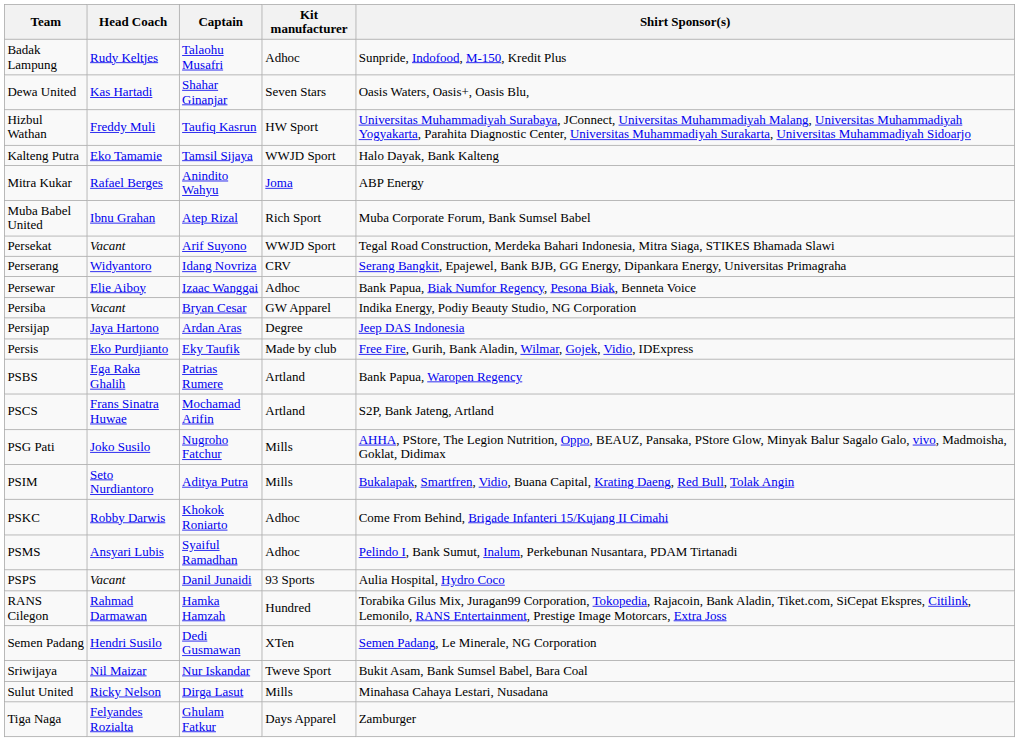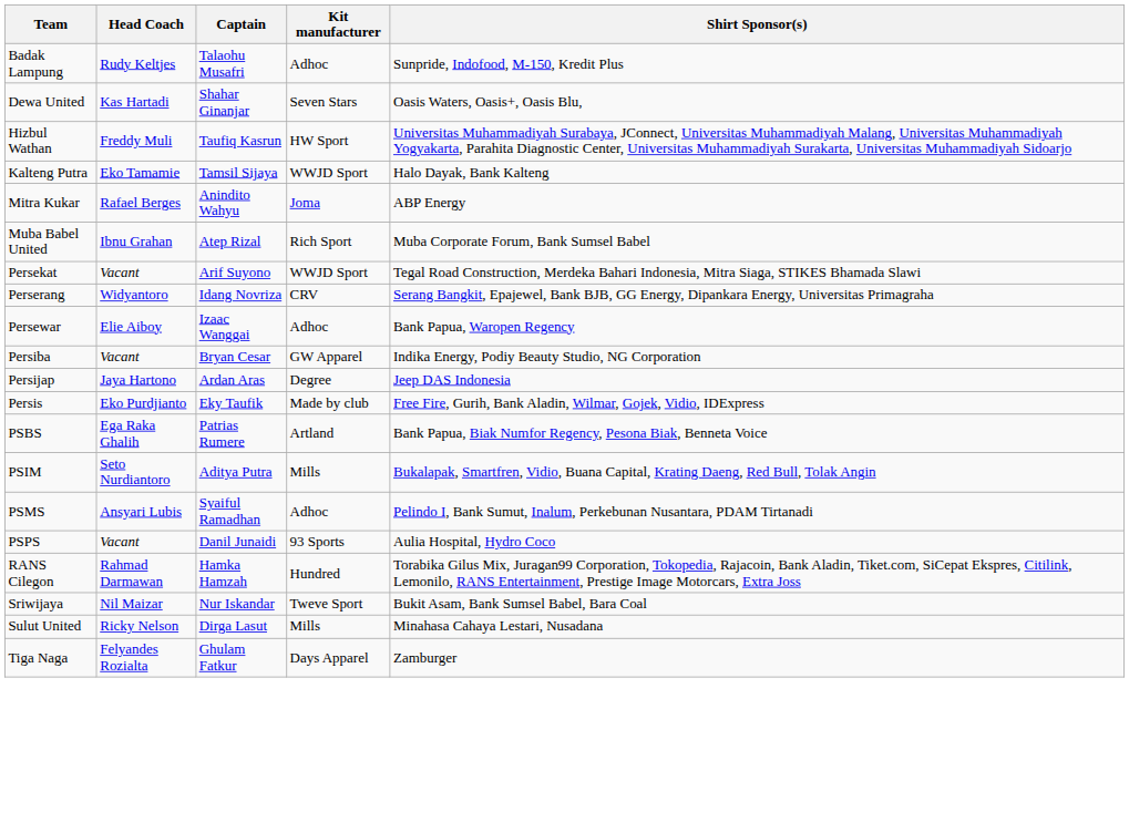Persewar | Shirt Sponsor(s): Bank Papua, Biak Numfor Regency, Pesona Biak, Benneta Voice -> Bank Papua, Waropen Regency
PSBS | Shirt Sponsor(s): Bank Papua, Waropen Regency -> Bank Papua, Biak Numfor Regency, Pesona Biak, Benneta Voice
- row: PSCS | Frans Sinatra Huwae | Mochamad Arifin | Artland | S2P, Bank Jateng, Artland
- row: PSG Pati | Joko Susilo | Nugroho Fatchur | Mills | AHHA, PStore, The Legion Nutrition, Oppo, BEAUZ, Pansaka, PStore Glow, Minyak Balur Sagalo Galo, vivo, Madmoisha, Goklat, Didimax
- row: PSKC | Robby Darwis | Khokok Roniarto | Adhoc | Come From Behind, Brigade Infanteri 15/Kujang II Cimahi
- row: Semen Padang | Hendri Susilo | Dedi Gusmawan | XTen | Semen Padang, Le Minerale, NG Corporation
